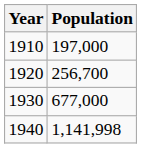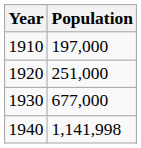1920 | Population: 256,700 -> 251,000
